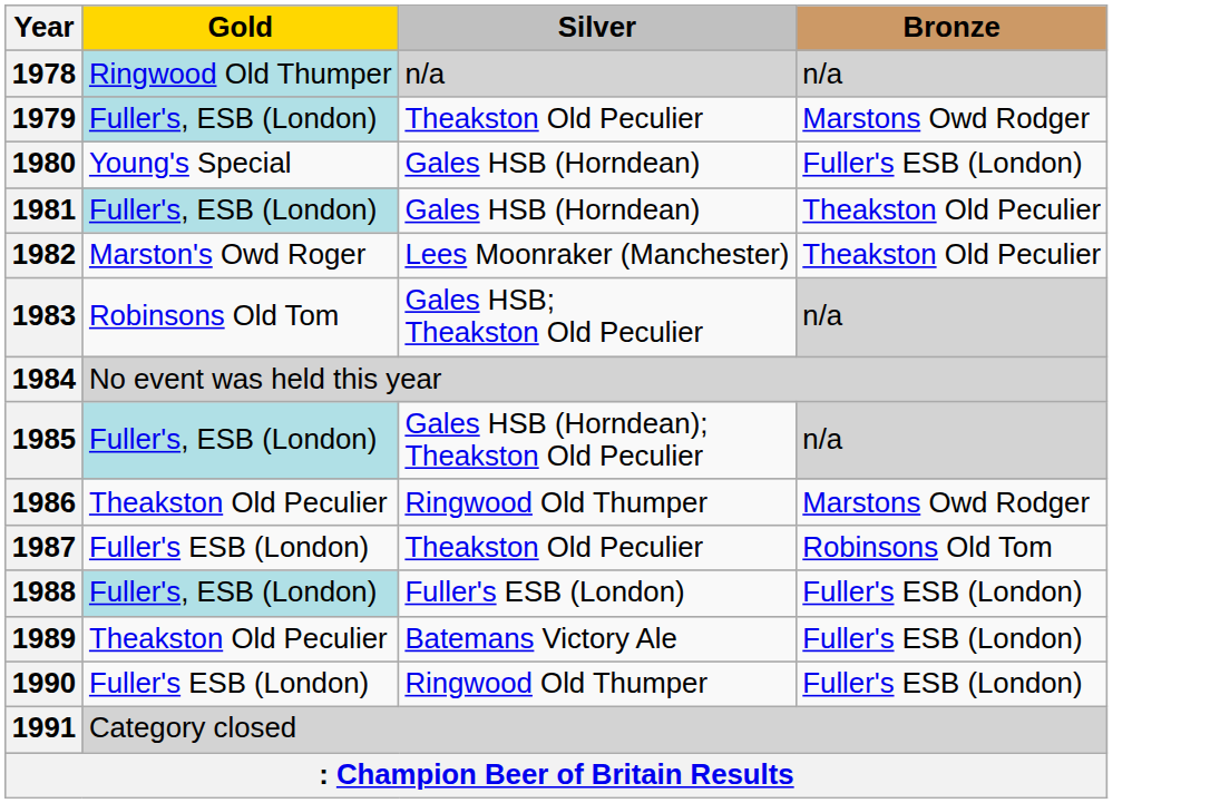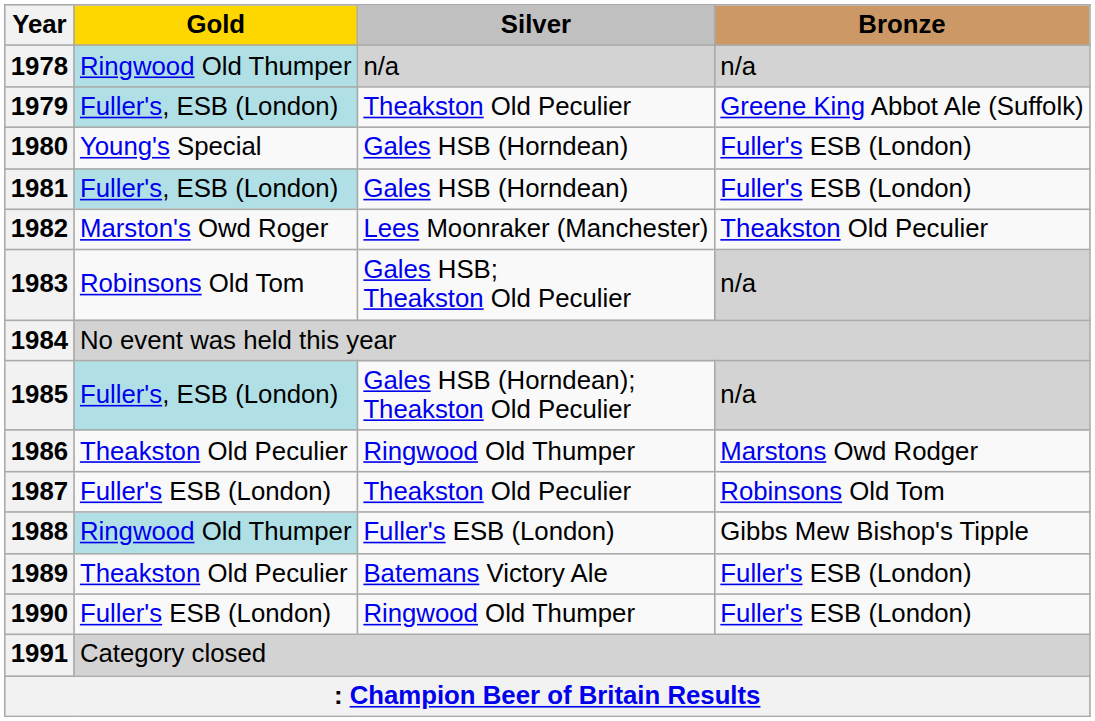1979 | Bronze: Marstons Owd Rodger -> Greene King Abbot Ale (Suffolk)
1981 | Bronze: Theakston Old Peculier -> Fuller's ESB (London)
1988 | Gold: Fuller's, ESB (London) -> Ringwood Old Thumper
1988 | Bronze: Fuller's ESB (London) -> Gibbs Mew Bishop's Tipple
